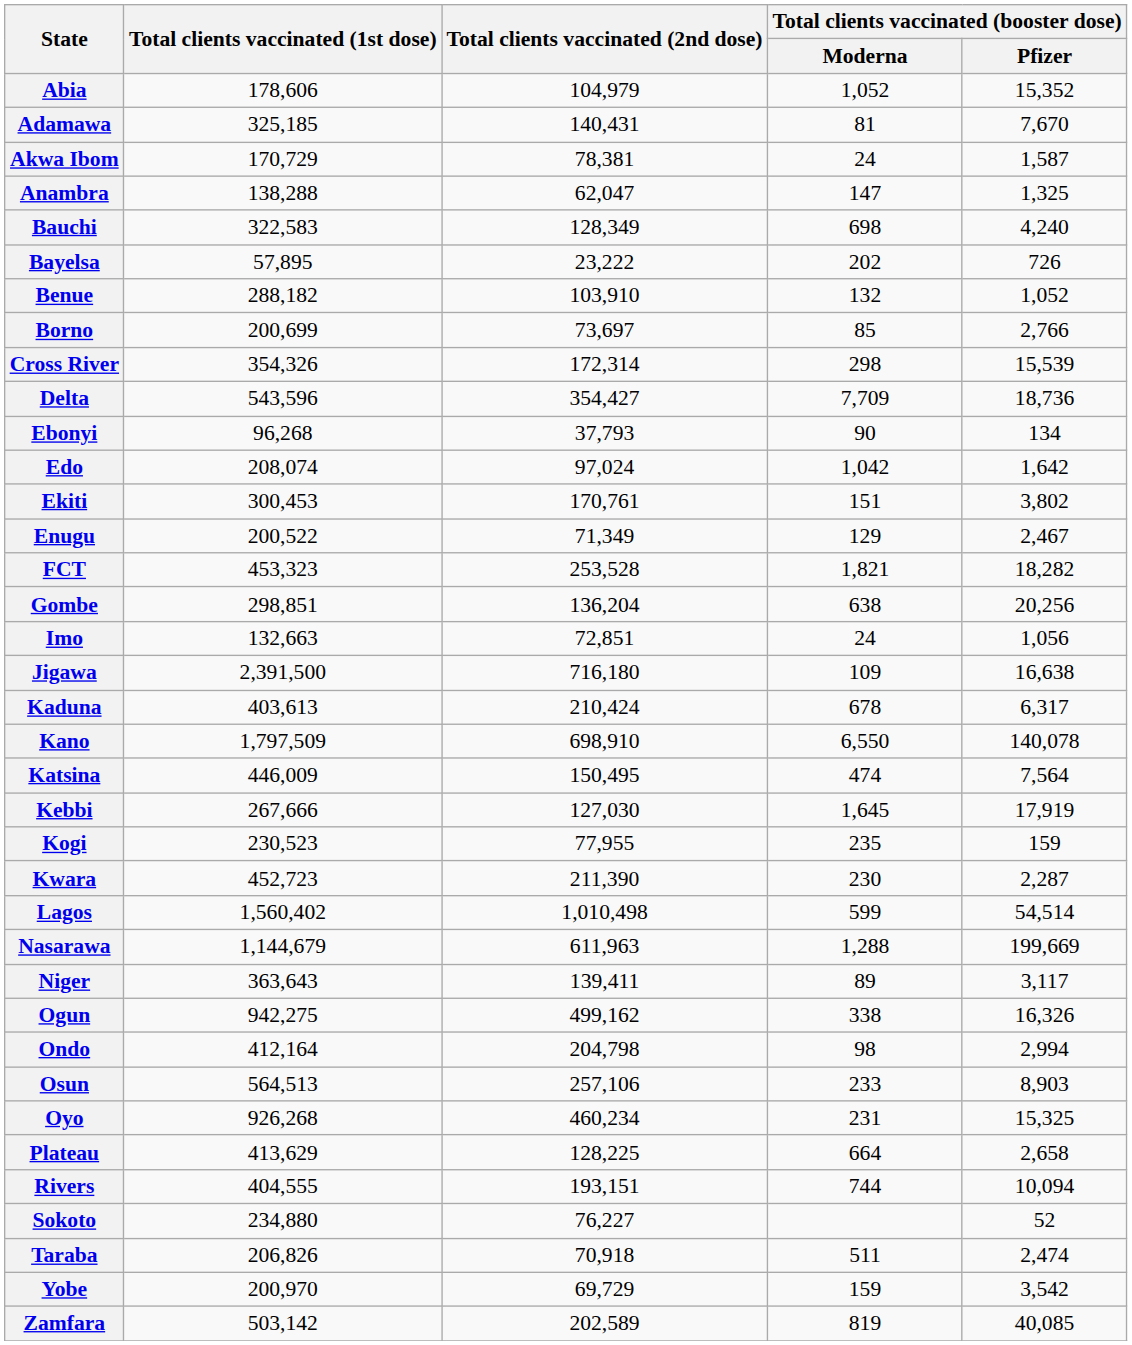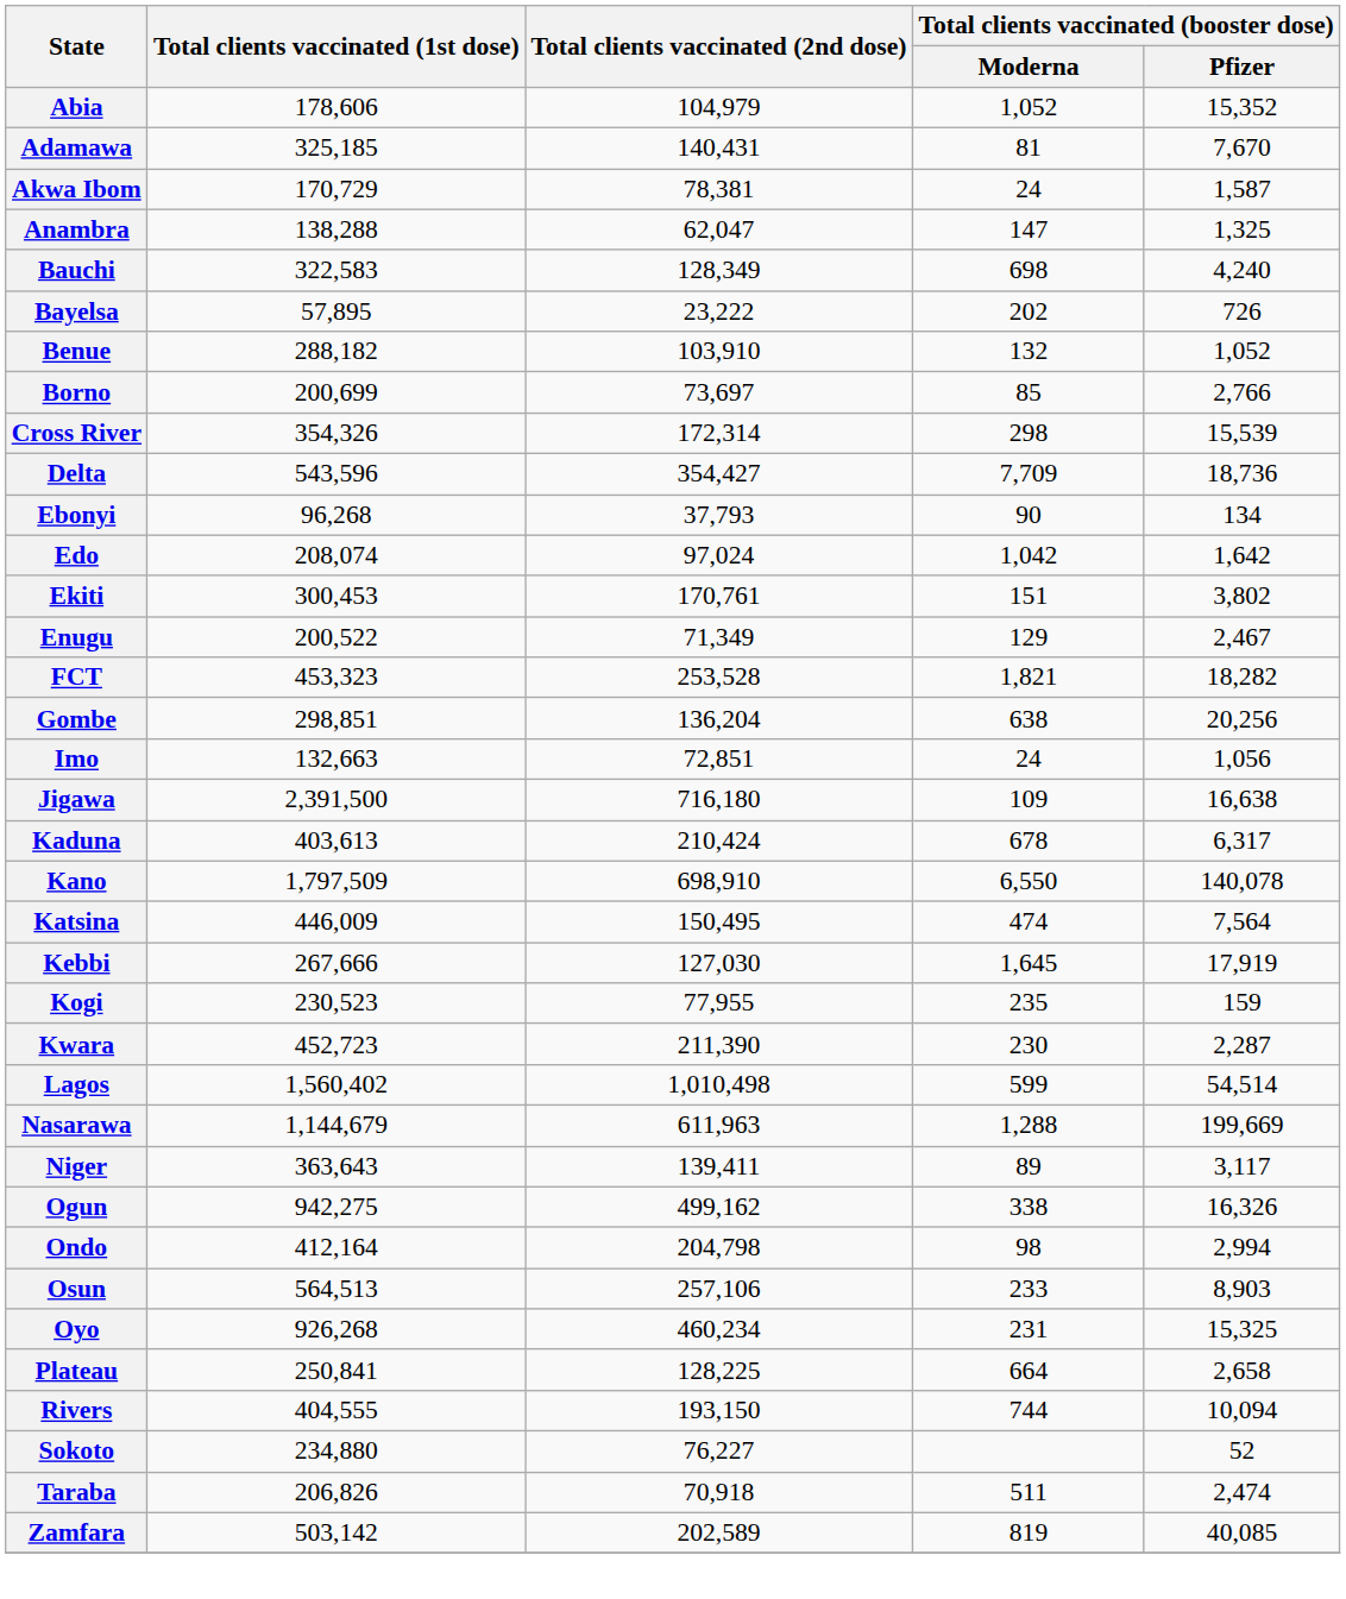Plateau | Total clients vaccinated (1st dose): 413,629 -> 250,841
Rivers | Total clients vaccinated (2nd dose): 193,151 -> 193,150
- row: Yobe | 200,970 | 69,729 | 159 | 3,542
